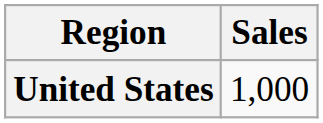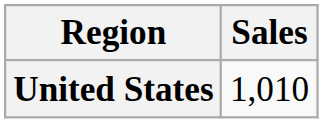United States | Sales: 1,000 -> 1,010
